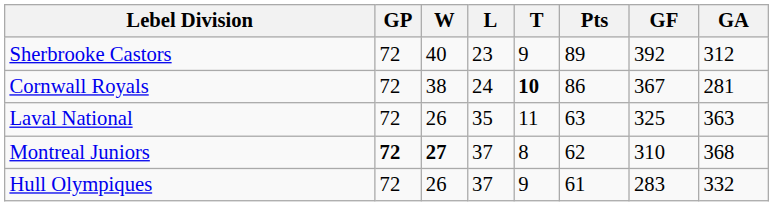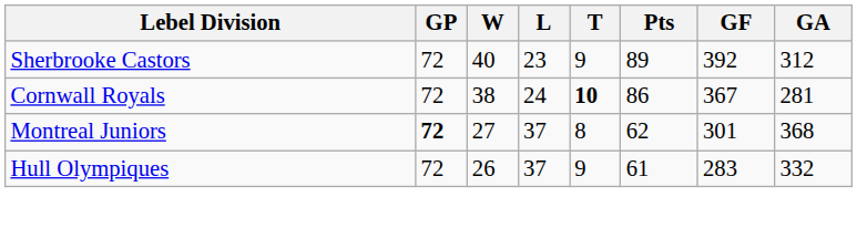- row: Laval National | 72 | 26 | 35 | 11 | 63 | 325 | 363
Montreal Juniors | W: bold -> normal
Montreal Juniors | GF: 310 -> 301
